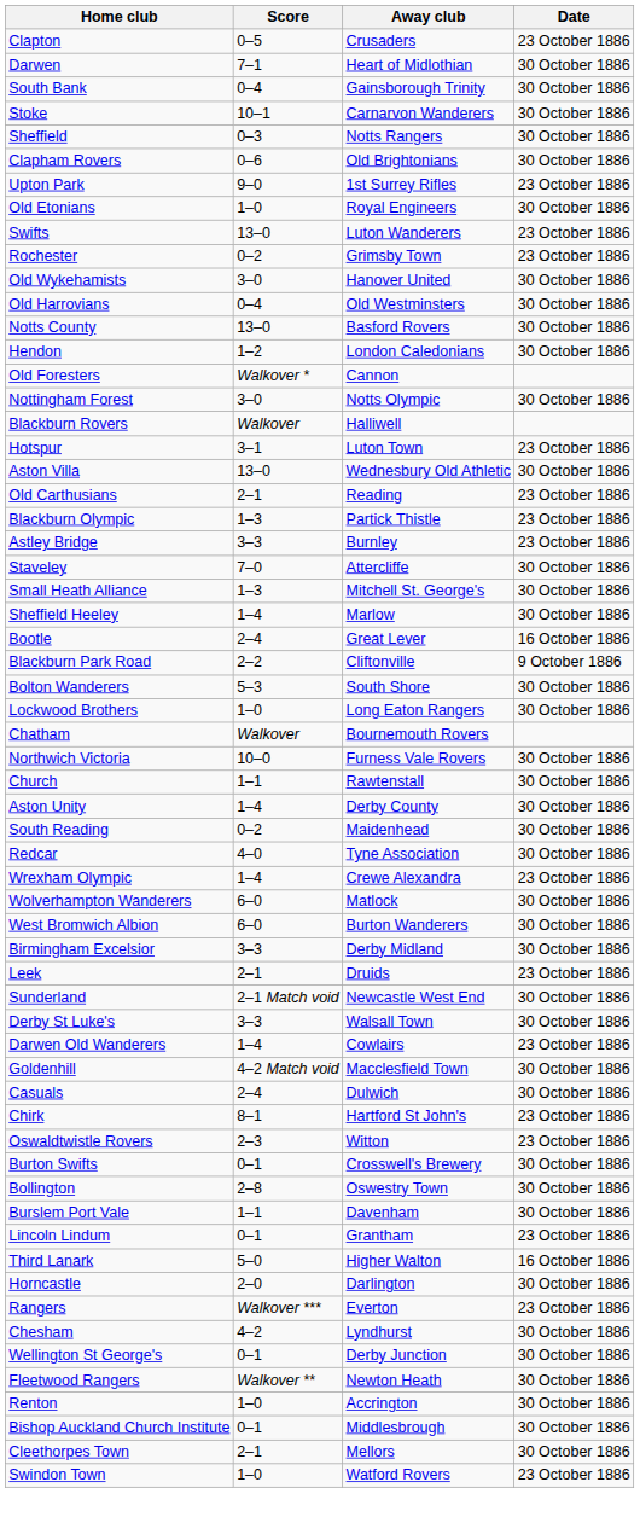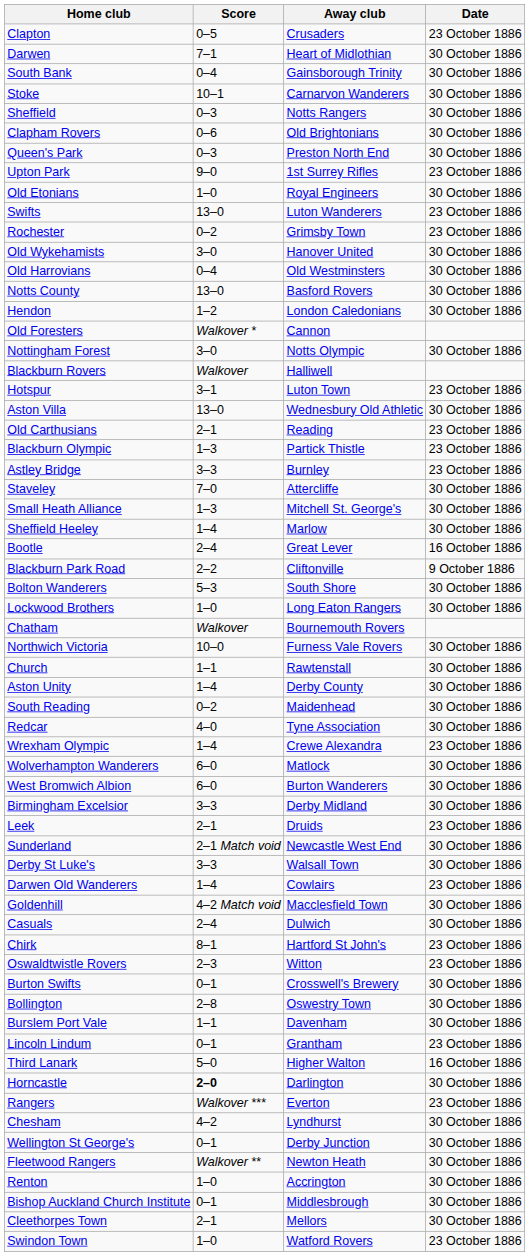+ row: Queen's Park | 0–3 | Preston North End | 30 October 1886
Horncastle | Score: normal -> bold
